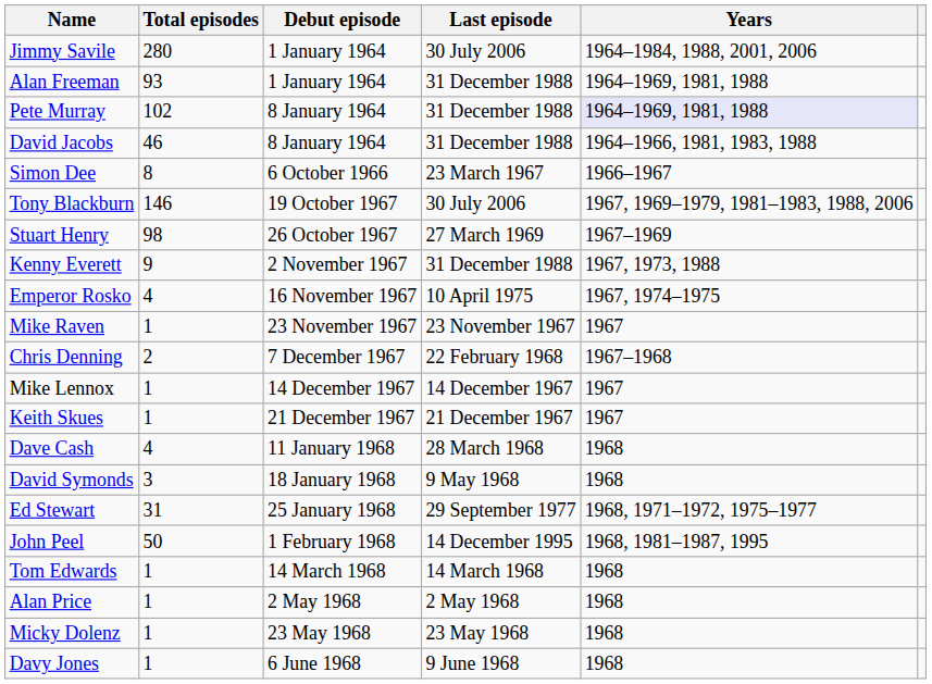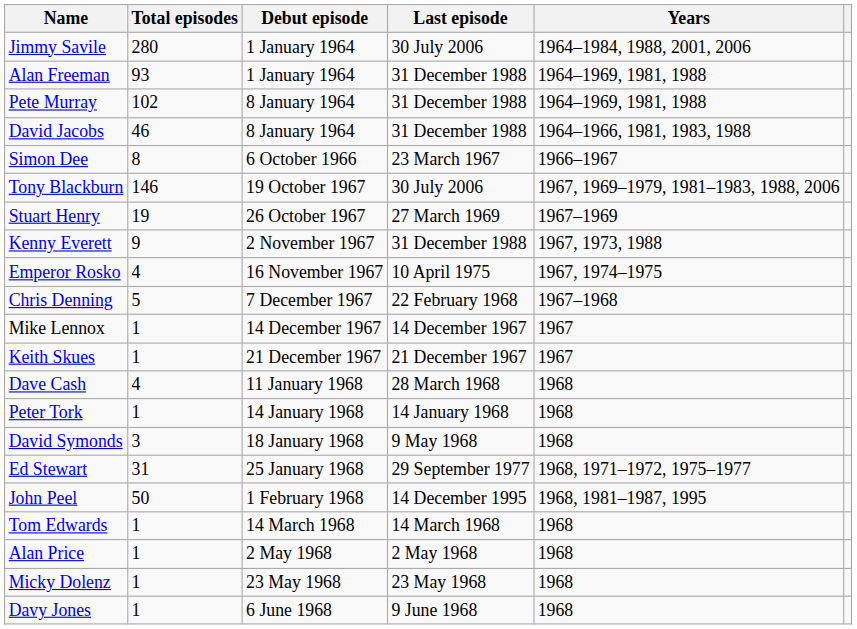Pete Murray | Years: lavender background -> no background
Stuart Henry | Total episodes: 98 -> 19
- row: Mike Raven | 1 | 23 November 1967 | 23 November 1967 | 1967
Chris Denning | Total episodes: 2 -> 5
+ row: Peter Tork | 1 | 14 January 1968 | 14 January 1968 | 1968
